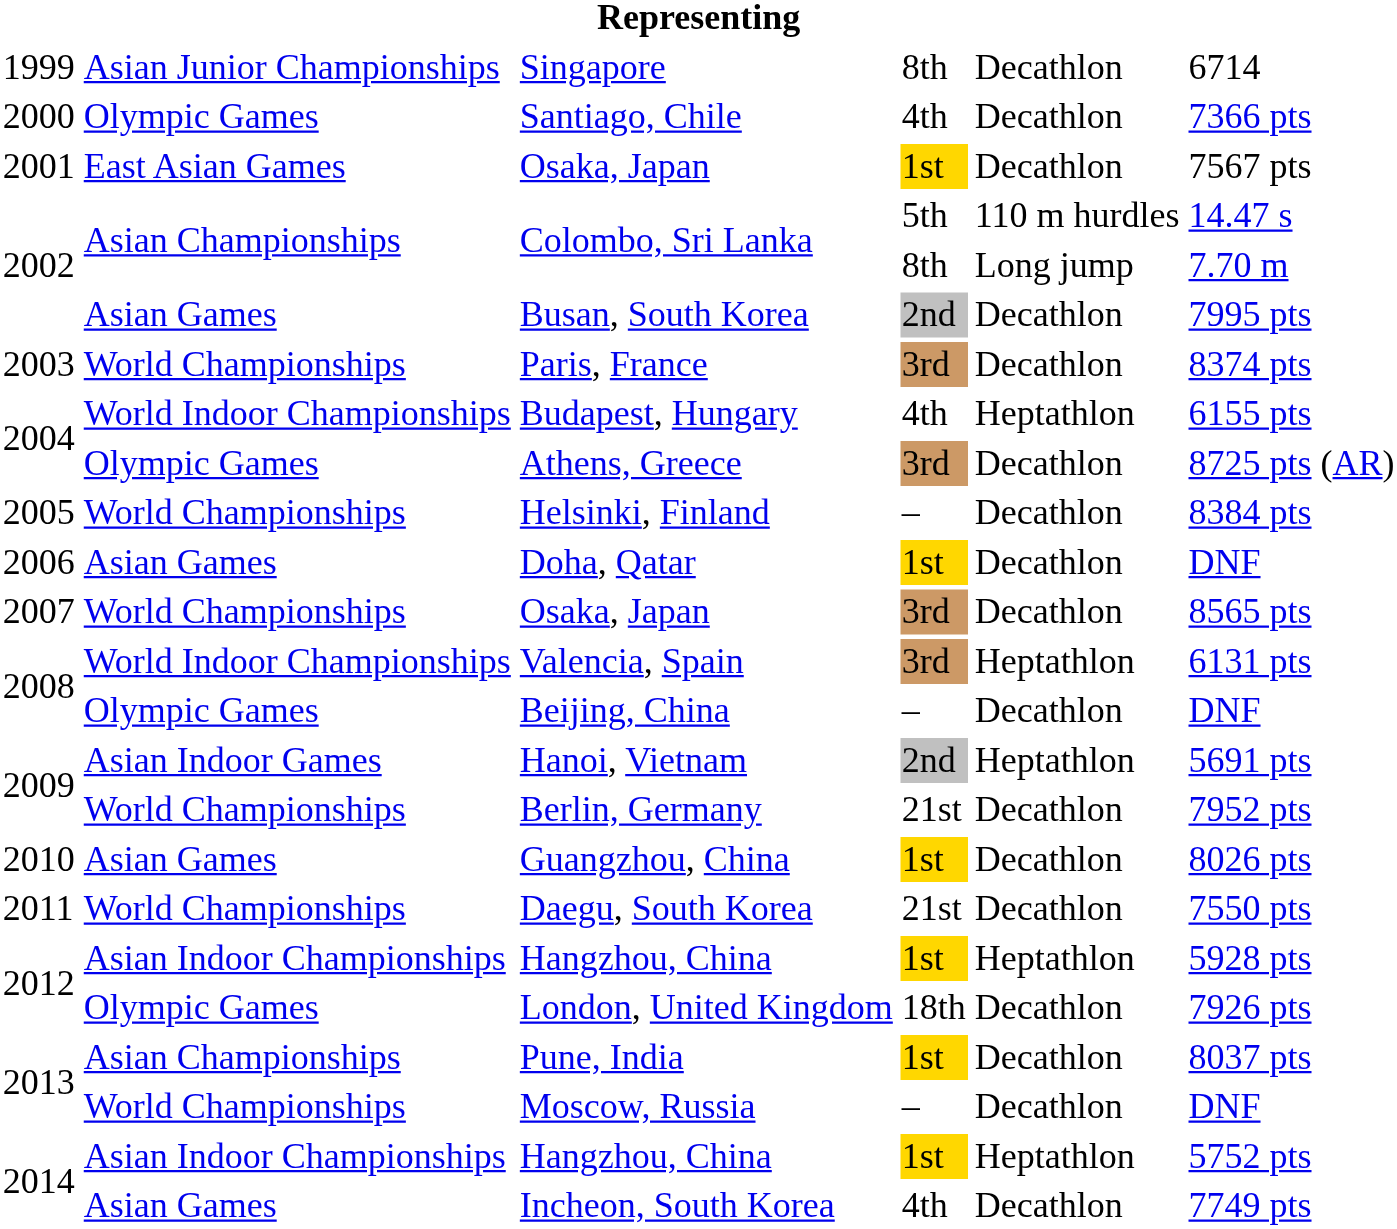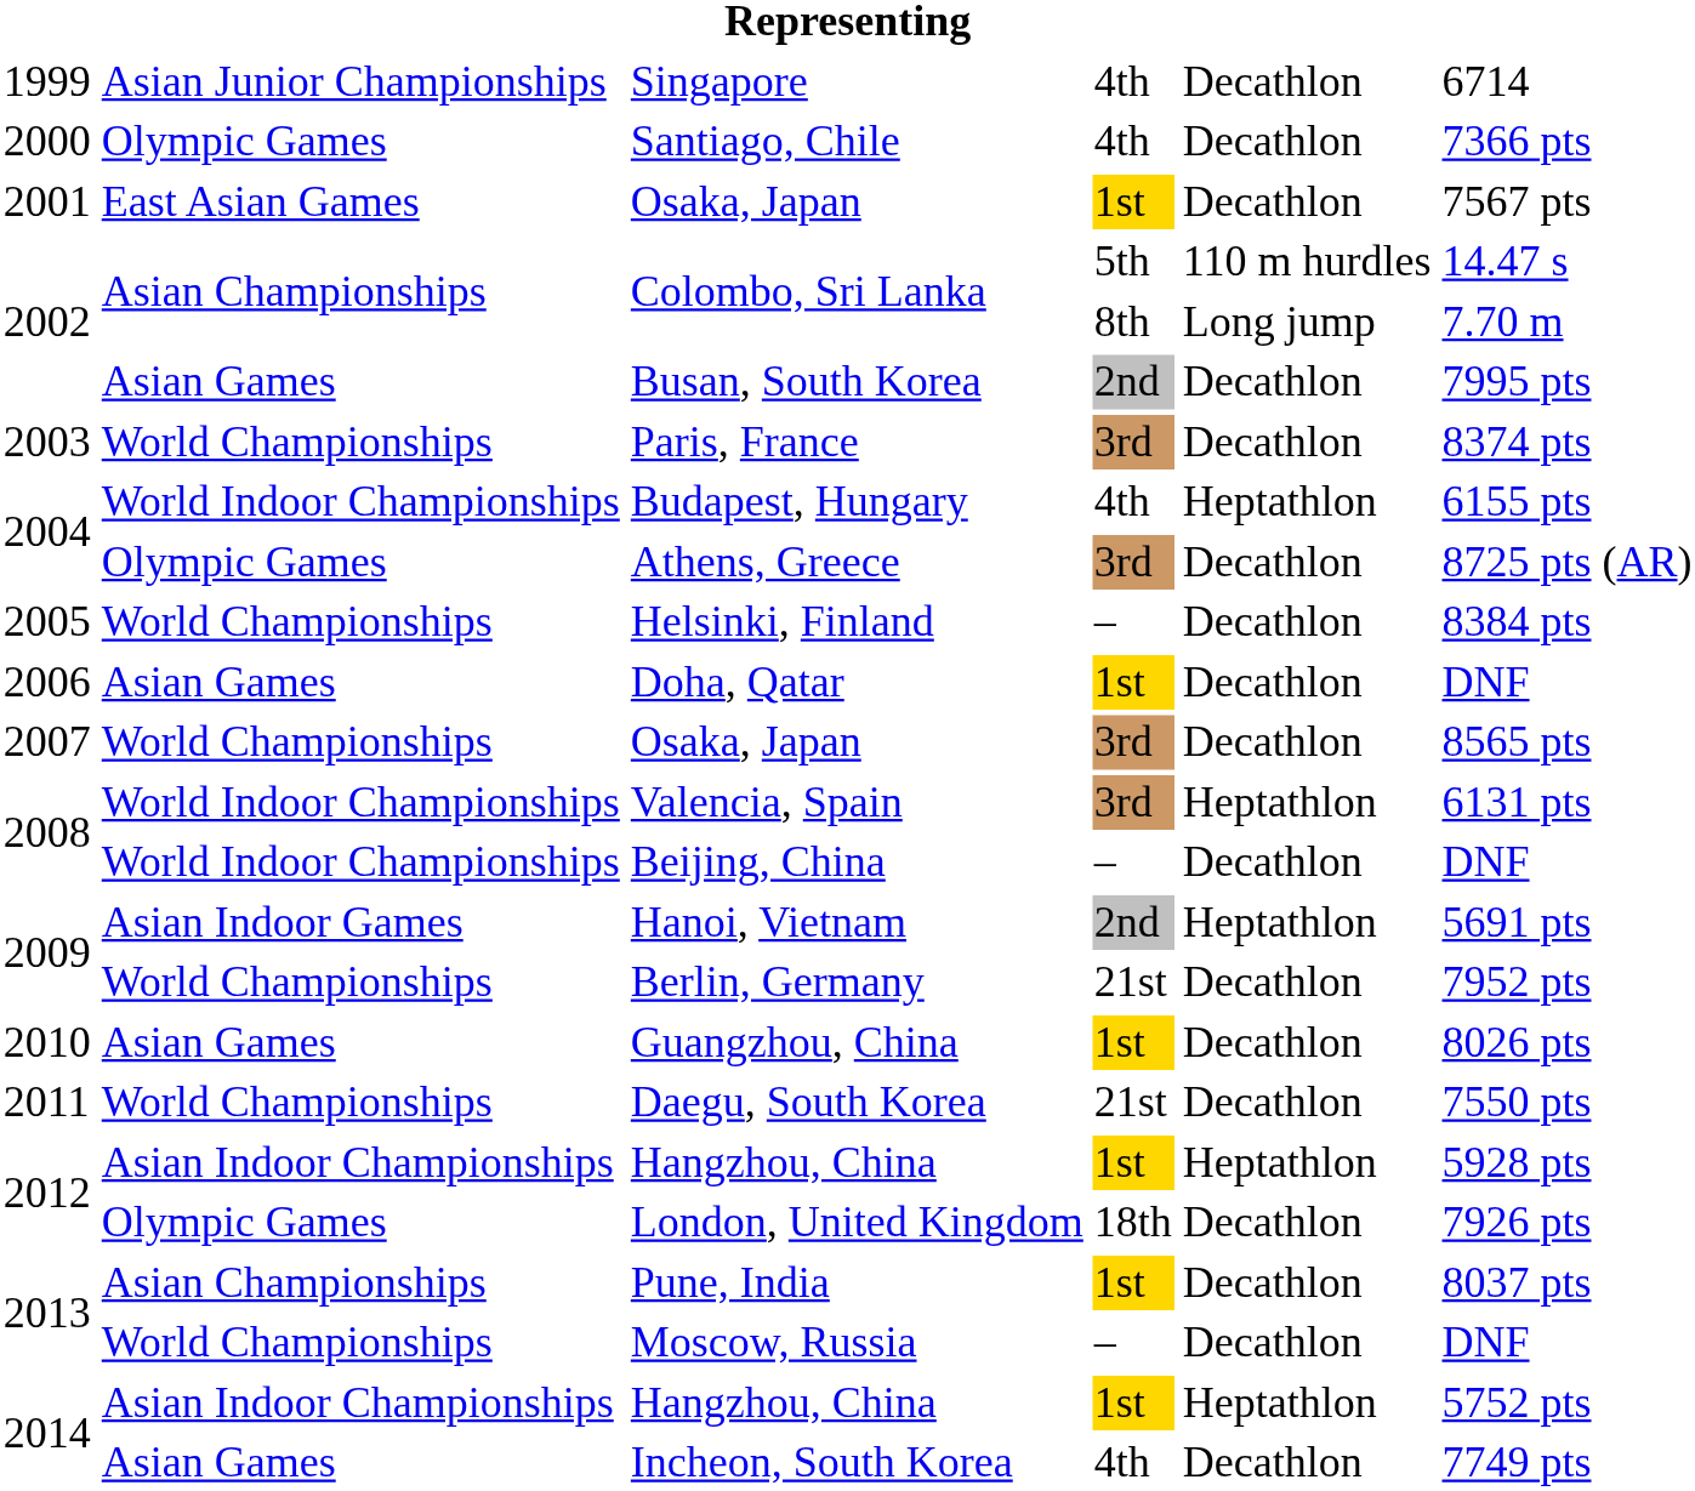Singapore | column 4: 8th -> 4th
Beijing, China | column 2: Olympic Games -> World Indoor Championships
